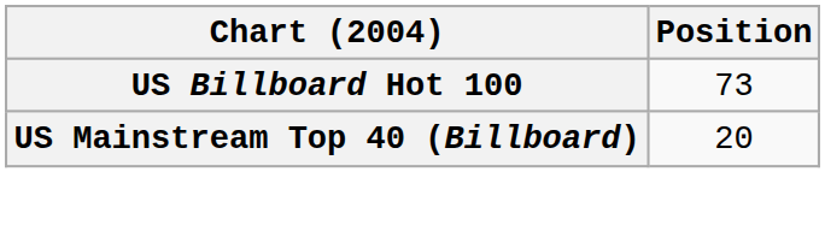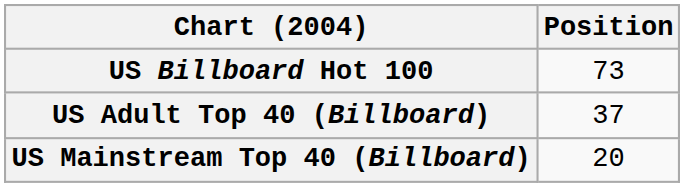+ row: US Adult Top 40 (Billboard) | 37
